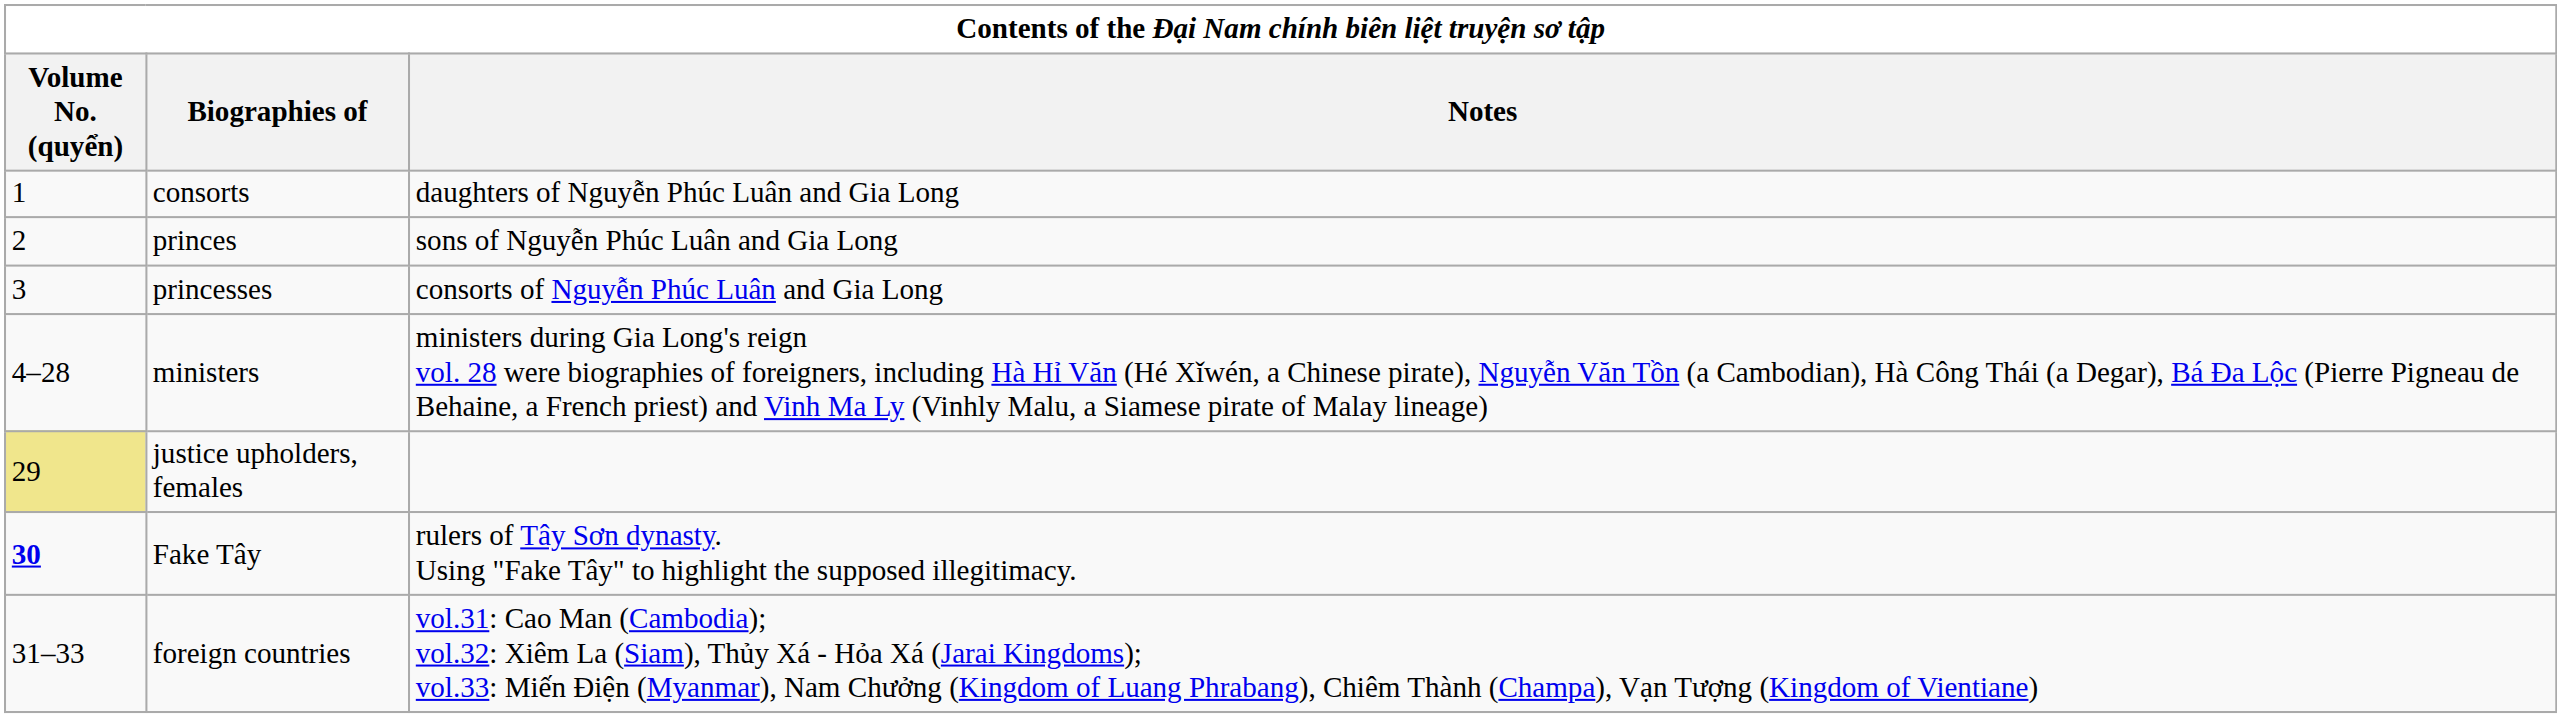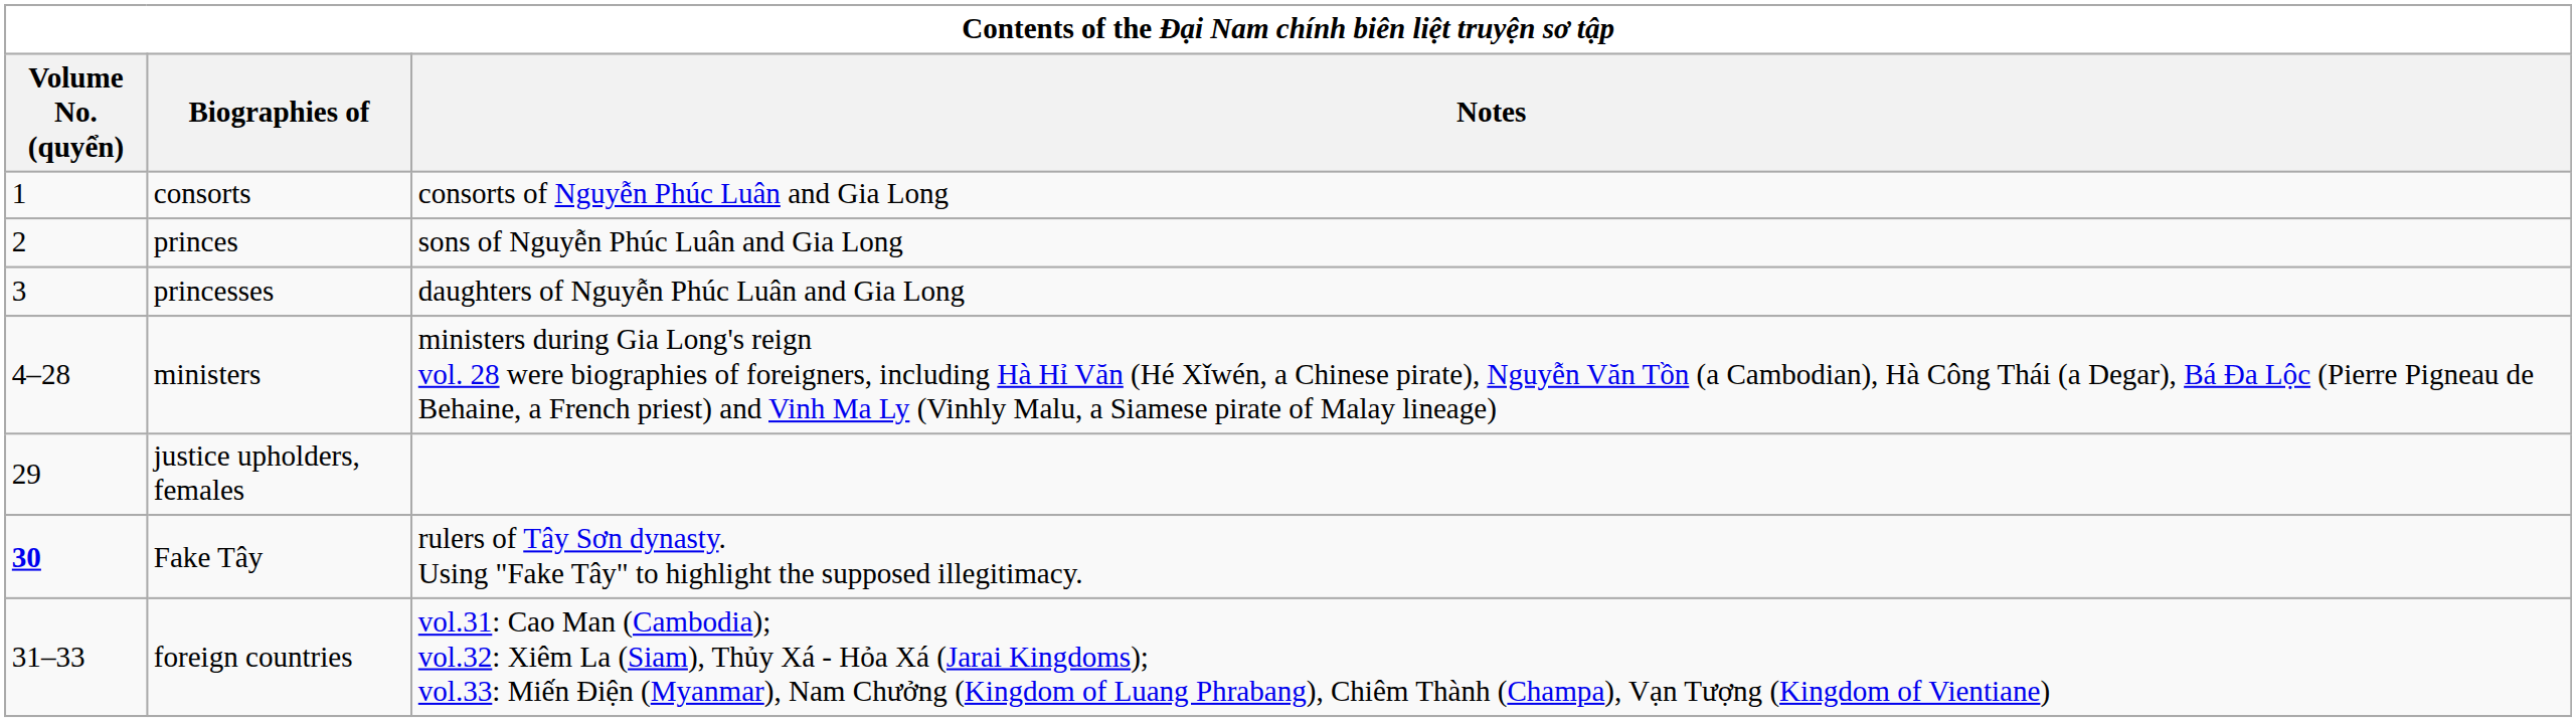consorts | Notes: daughters of Nguyễn Phúc Luân and Gia Long -> consorts of Nguyễn Phúc Luân and Gia Long
princesses | Notes: consorts of Nguyễn Phúc Luân and Gia Long -> daughters of Nguyễn Phúc Luân and Gia Long
justice upholders, females | Volume No. (quyển): khaki background -> no background
